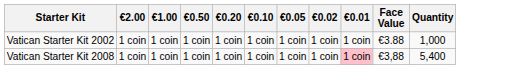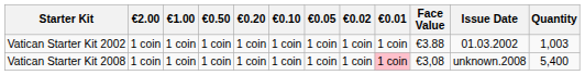+ column: Issue Date | 01.03.2002 | unknown.2008
Vatican Starter Kit 2002 | Quantity: 1,000 -> 1,003
Vatican Starter Kit 2008 | Face Value: €3,88 -> €3,08
